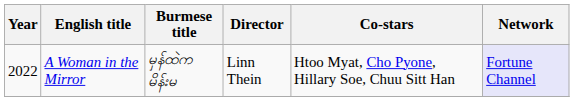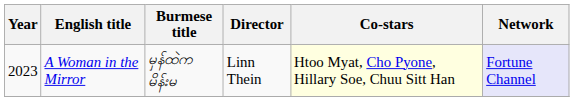A Woman in the Mirror | Year: 2022 -> 2023
A Woman in the Mirror | Co-stars: no background -> lightyellow background
